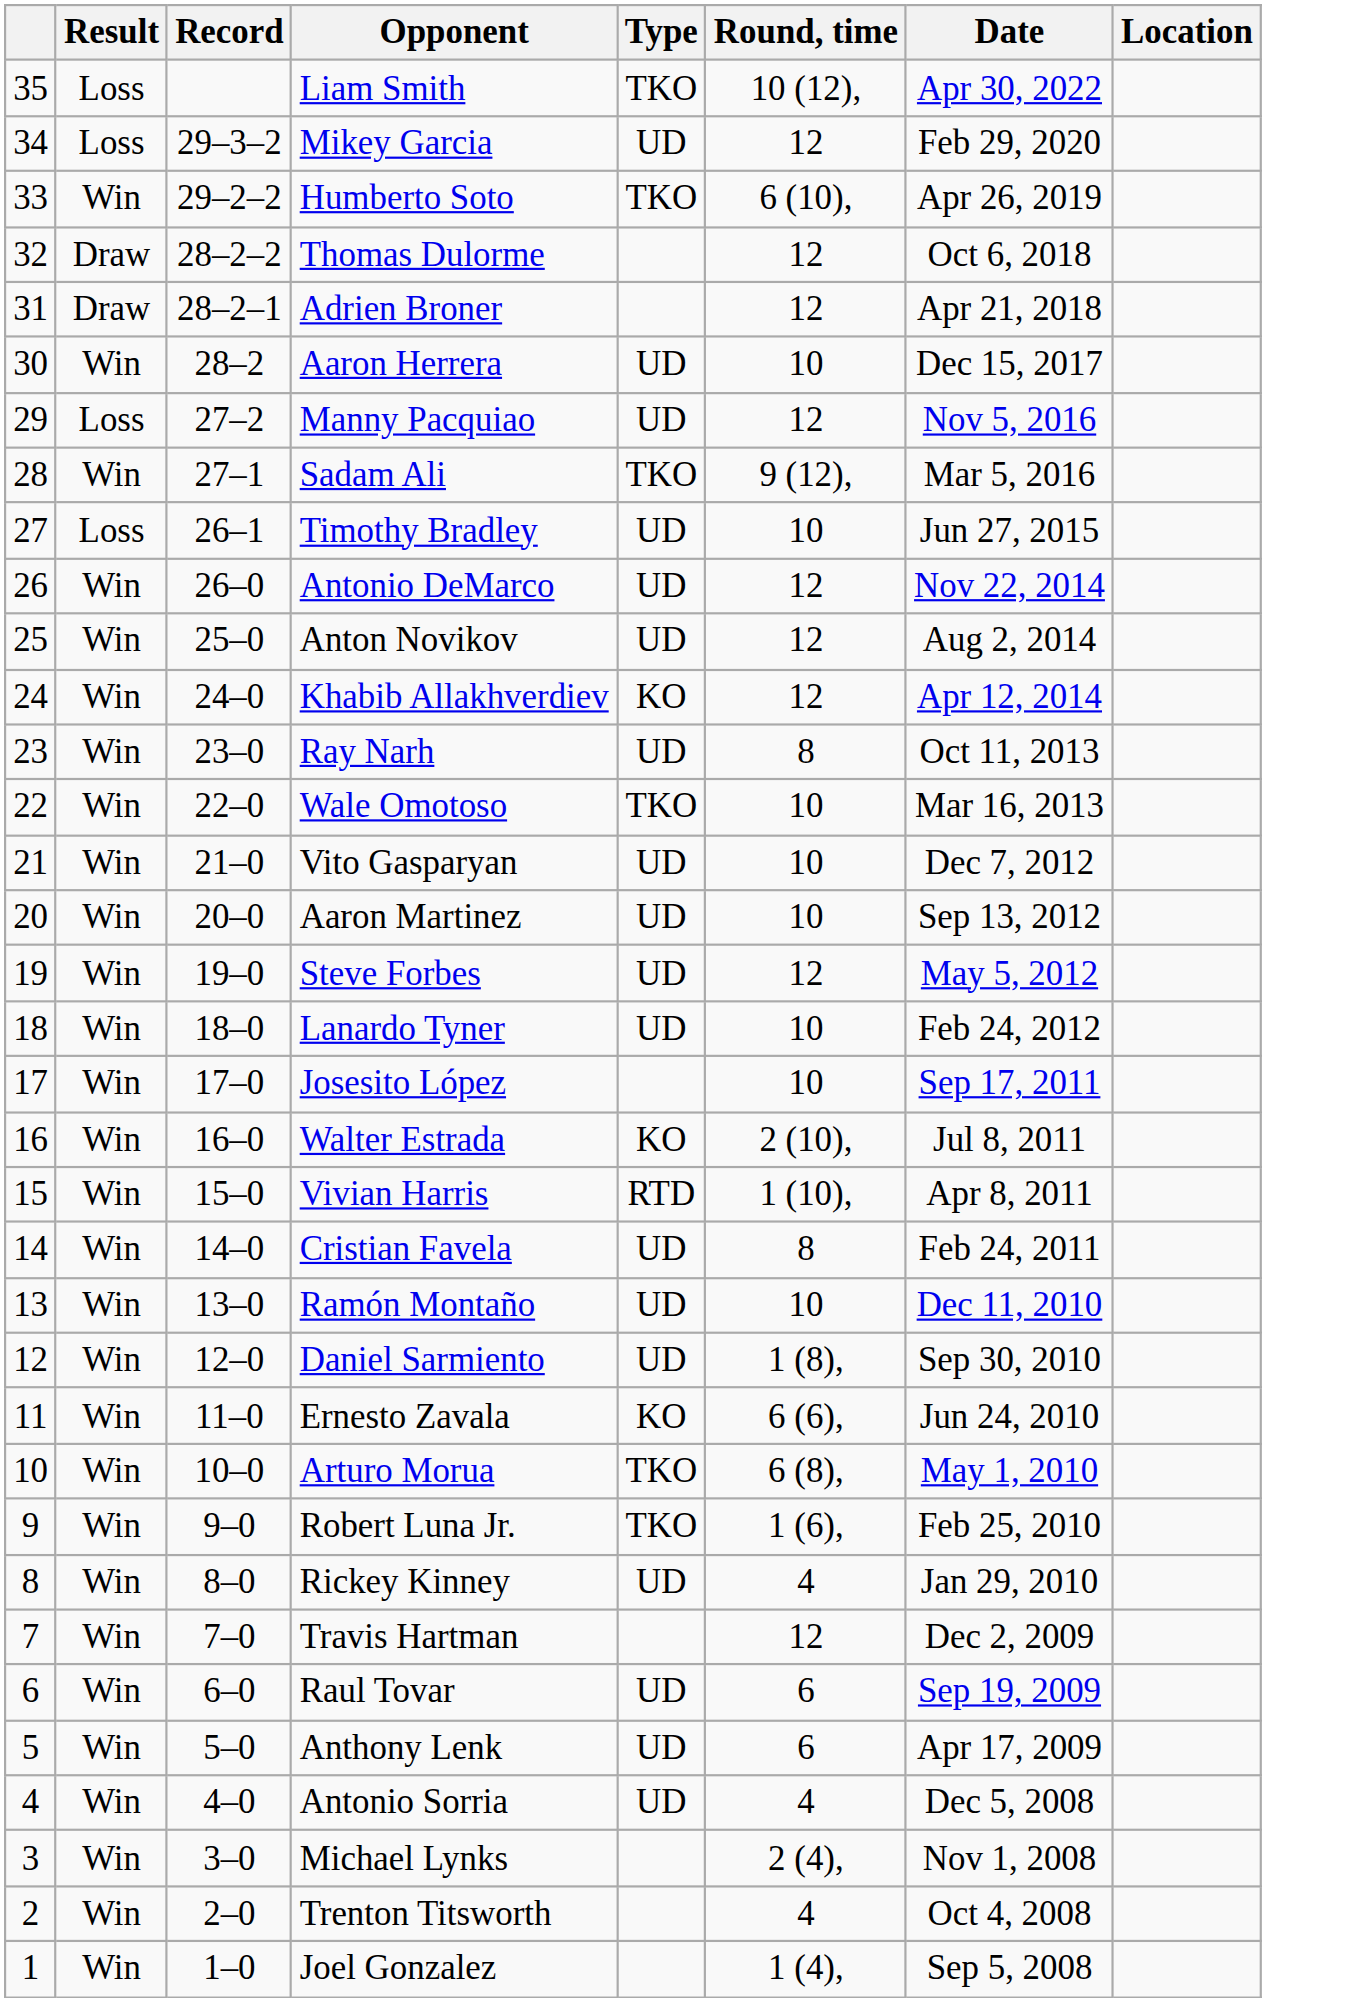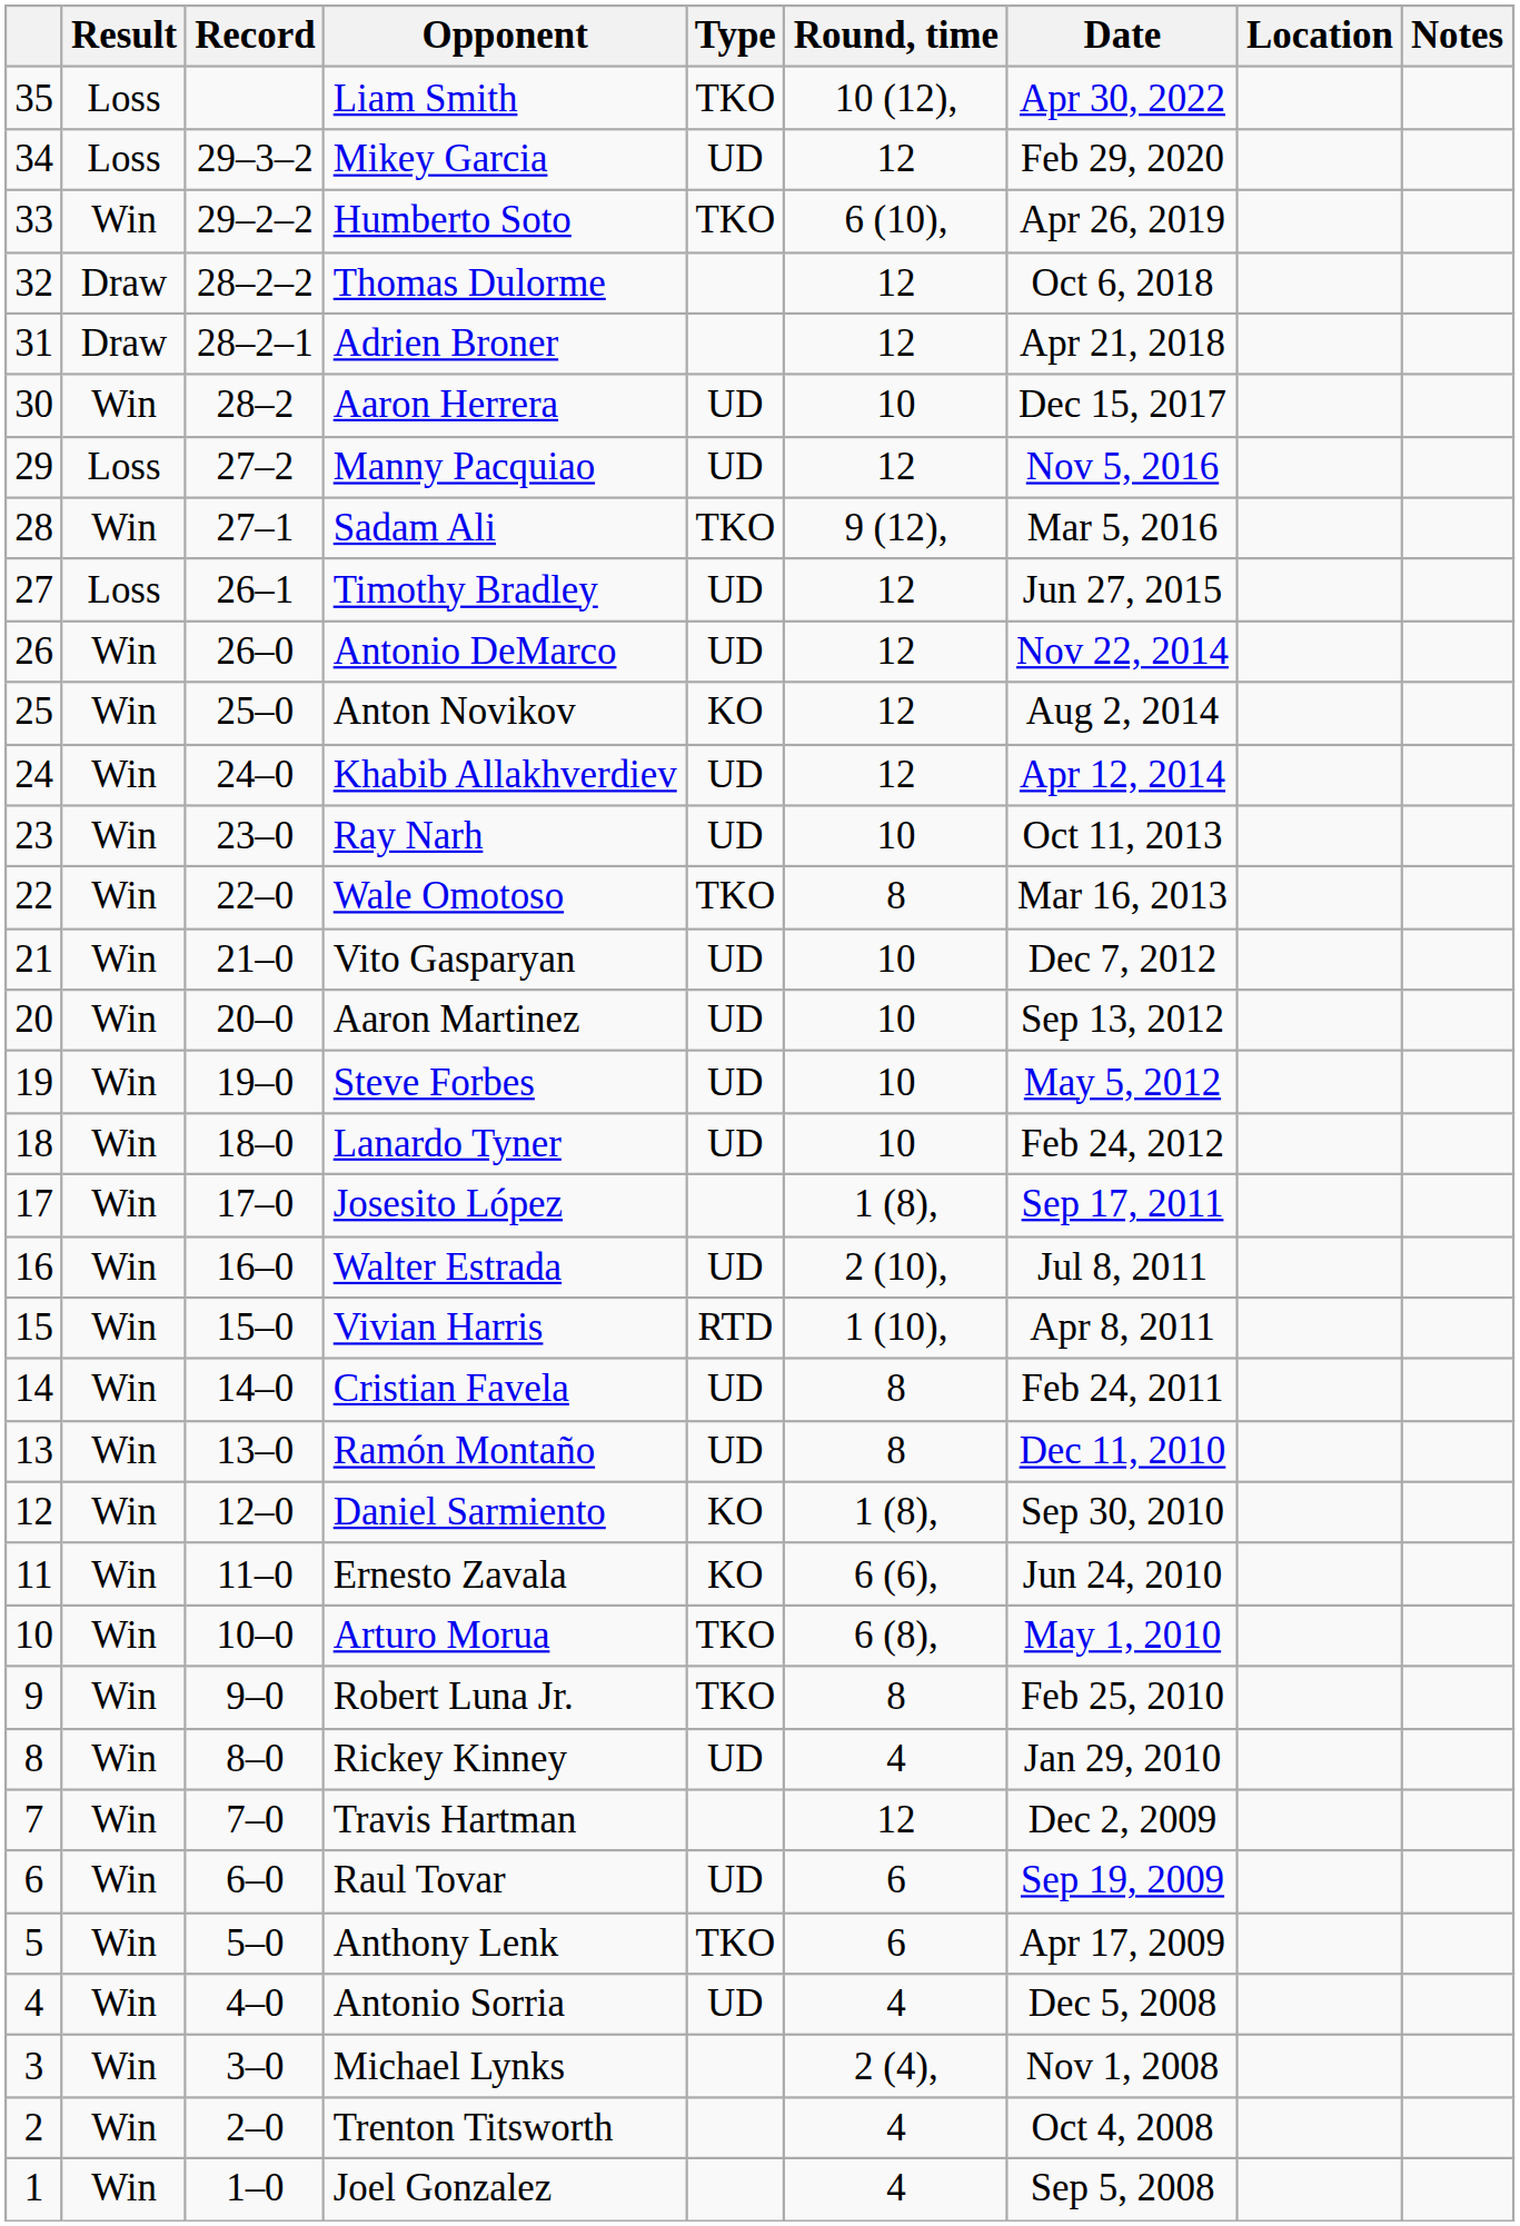+ column: Notes
Timothy Bradley | Round, time: 10 -> 12
Anton Novikov | Type: UD -> KO
Khabib Allakhverdiev | Type: KO -> UD
Ray Narh | Round, time: 8 -> 10
Wale Omotoso | Round, time: 10 -> 8
Steve Forbes | Round, time: 12 -> 10
Josesito López | Round, time: 10 -> 1 (8),
Walter Estrada | Type: KO -> UD
Ramón Montaño | Round, time: 10 -> 8
Daniel Sarmiento | Type: UD -> KO
Robert Luna Jr. | Round, time: 1 (6), -> 8
Anthony Lenk | Type: UD -> TKO
Joel Gonzalez | Round, time: 1 (4), -> 4
